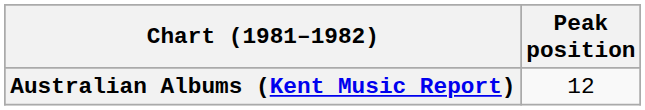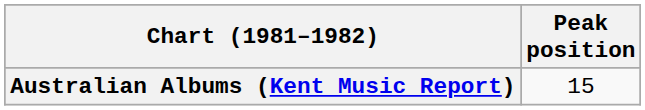Australian Albums (Kent Music Report) | Peak position: 12 -> 15
